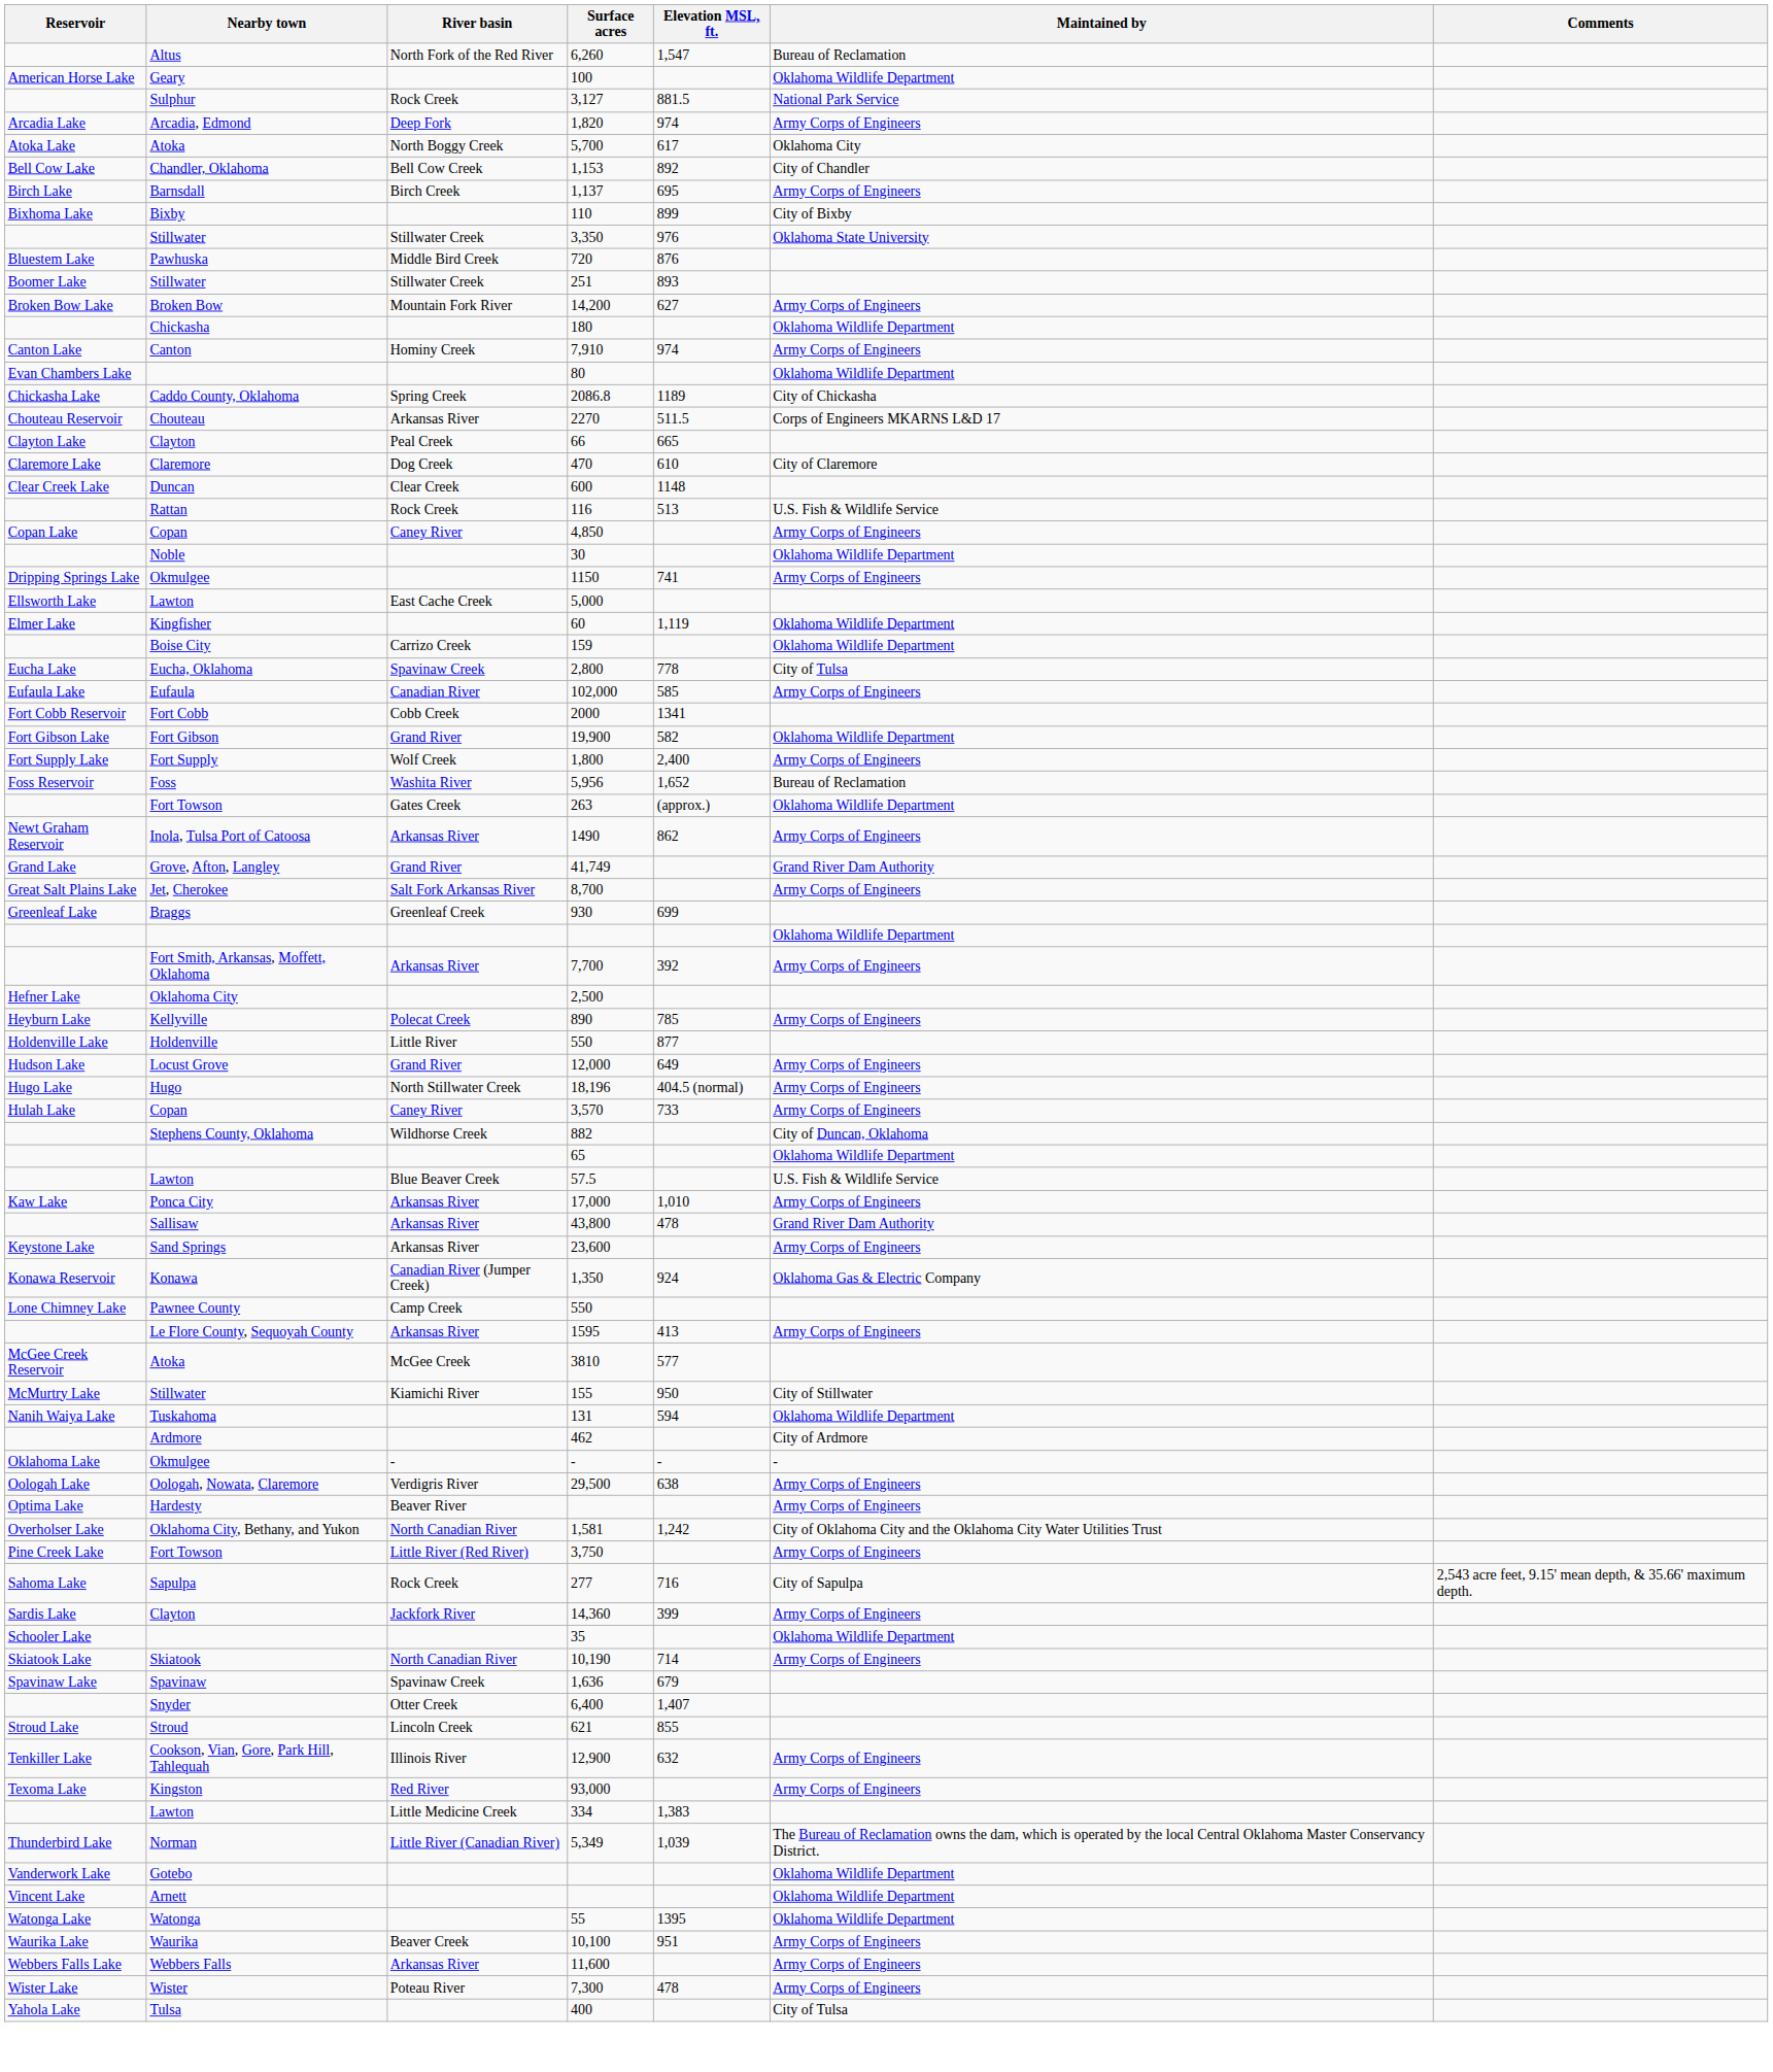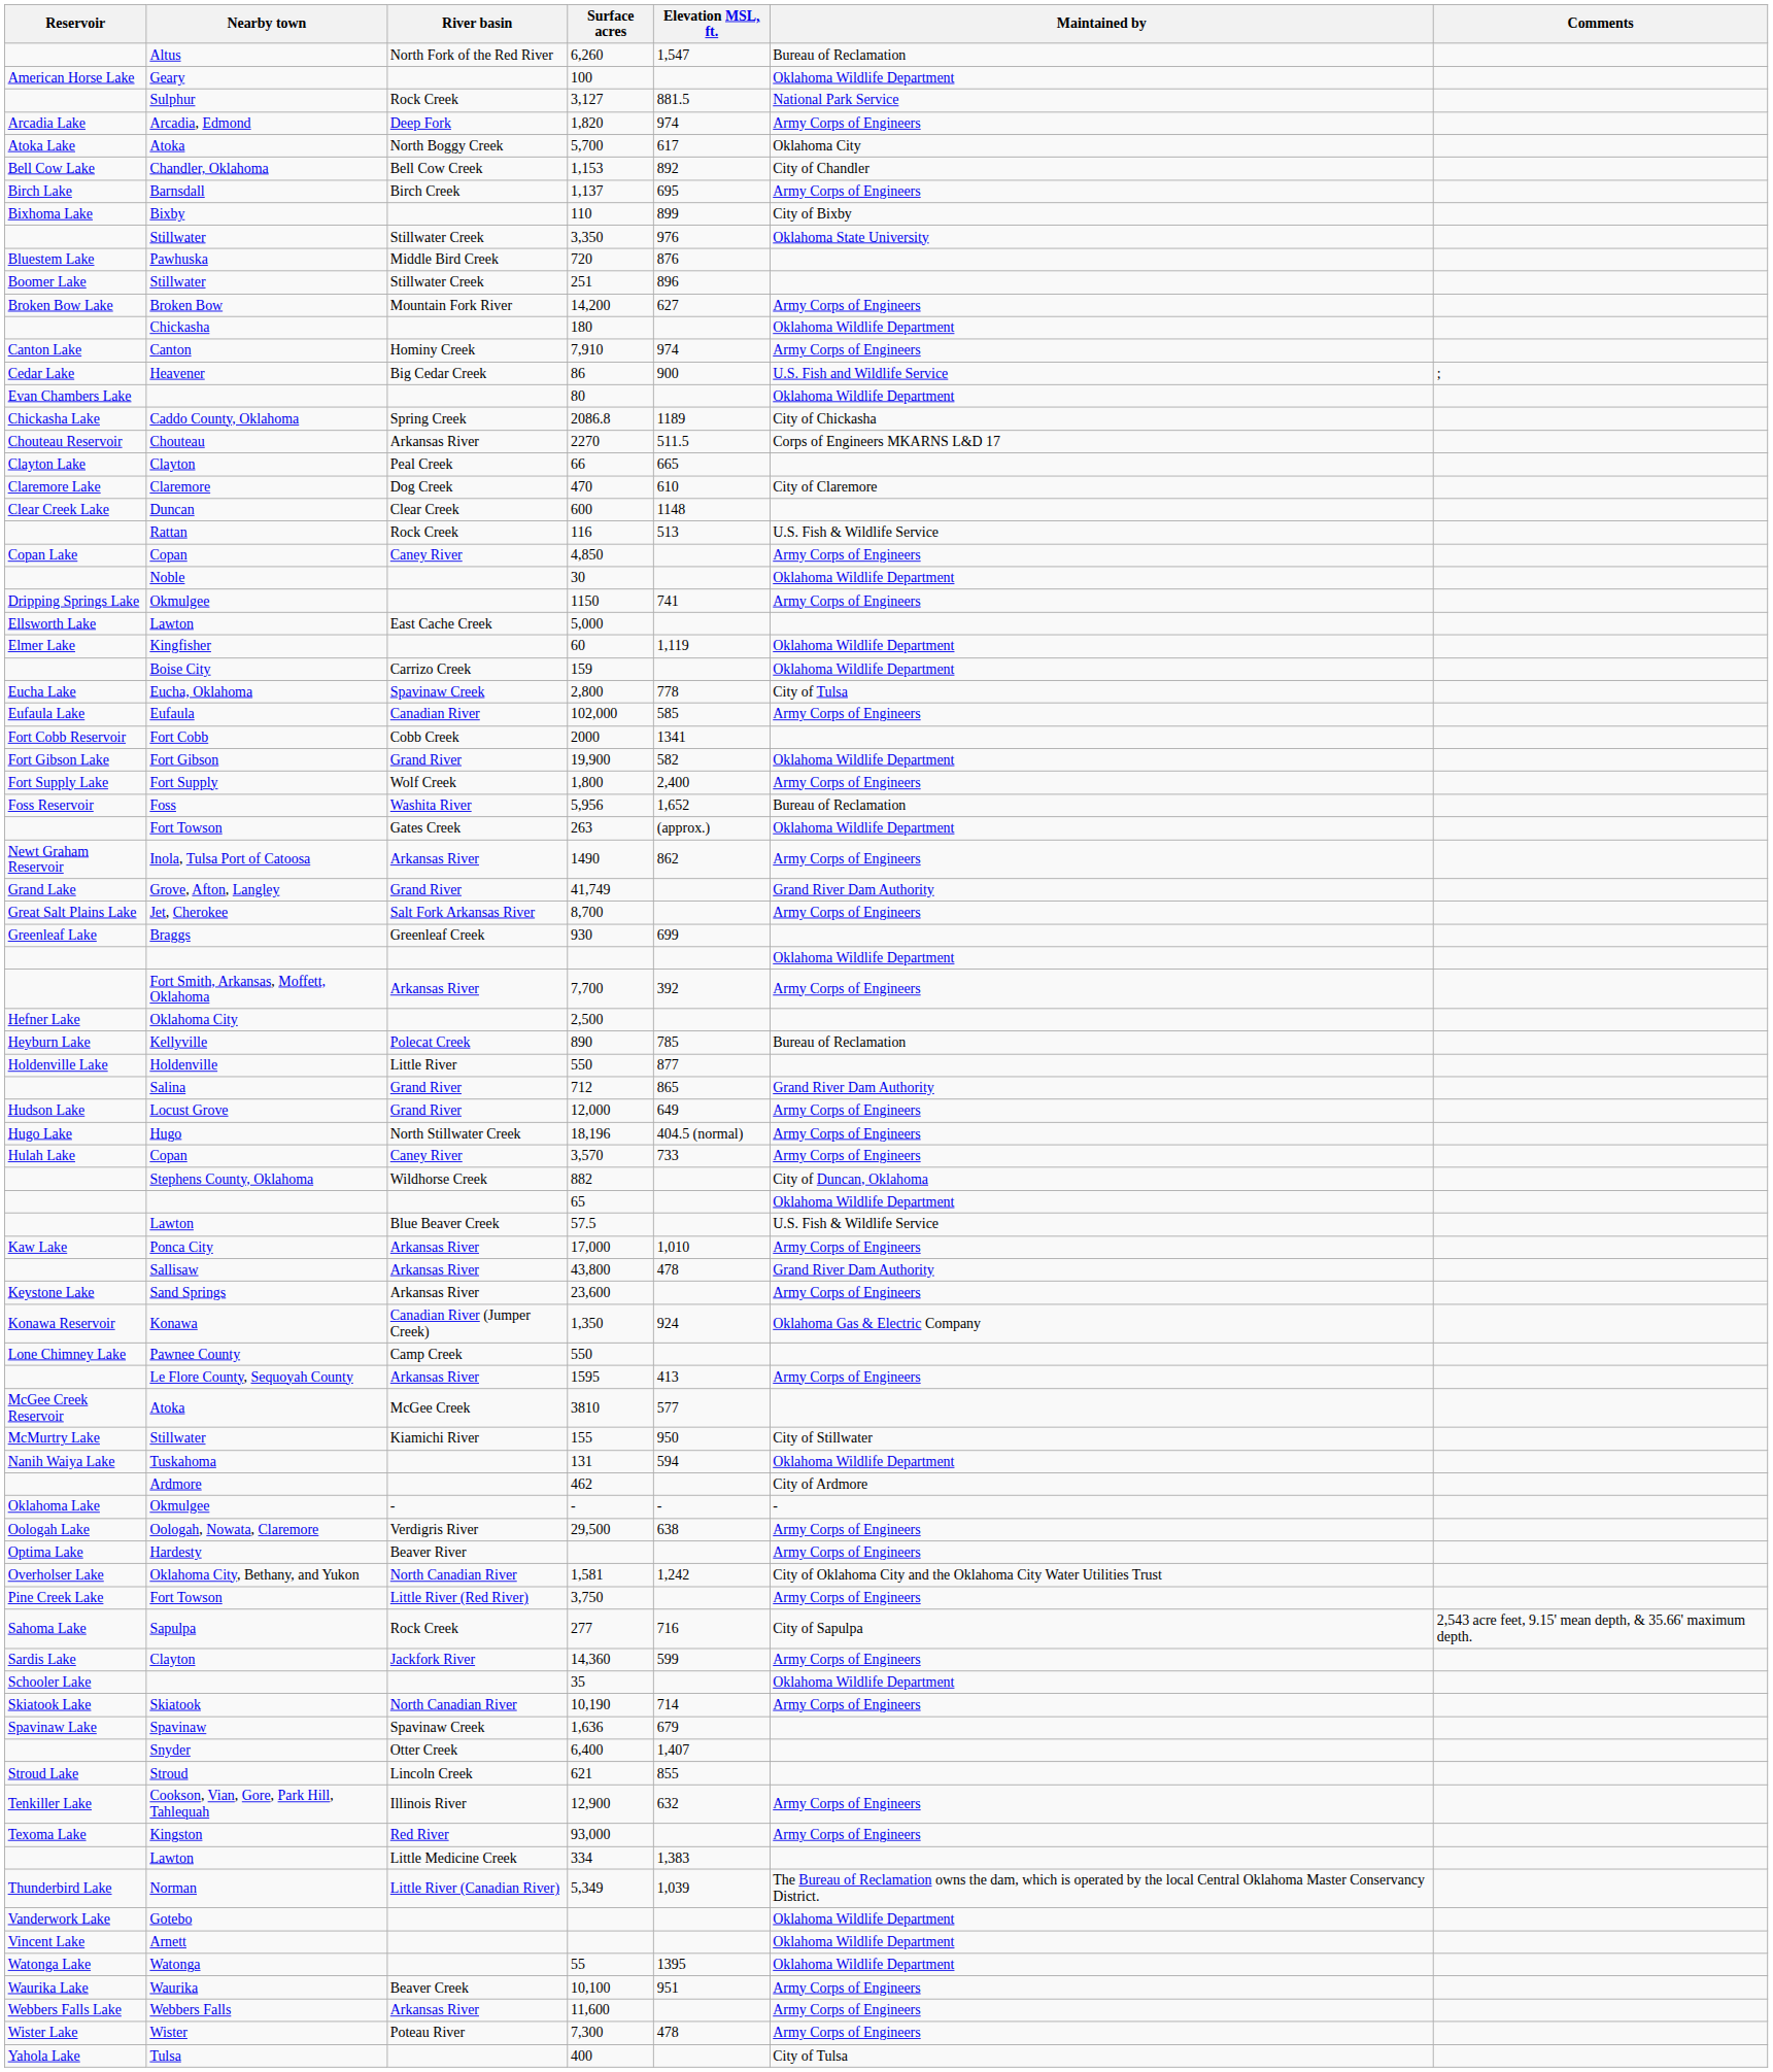251 | Elevation MSL, ft.: 893 -> 896
+ row: Cedar Lake | Heavener | Big Cedar Creek | 86 | 900 | U.S. Fish and Wildlife Service | ;
890 | Maintained by: Army Corps of Engineers -> Bureau of Reclamation
+ row: Salina | Grand River | 712 | 865 | Grand River Dam Authority
14,360 | Elevation MSL, ft.: 399 -> 599
